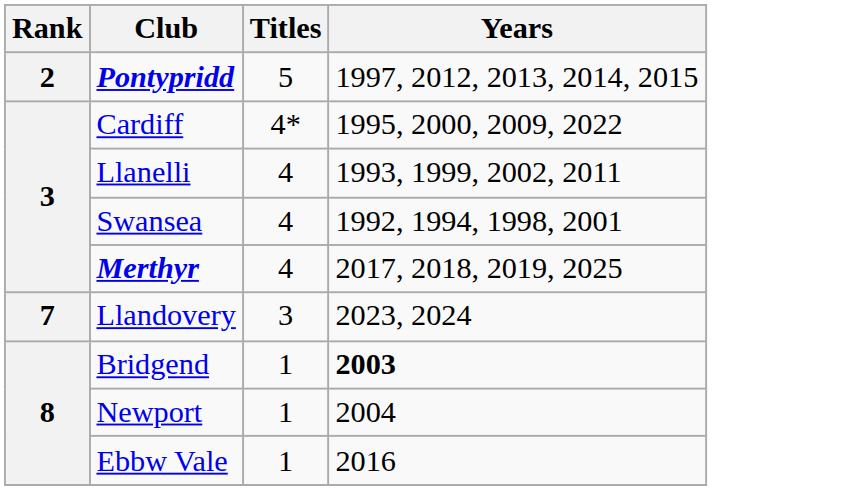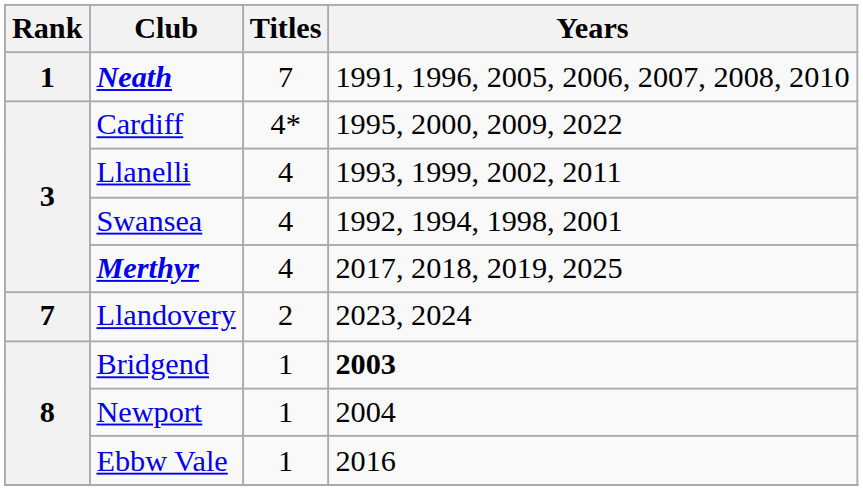+ row: 1 | Neath | 7 | 1991, 1996, 2005, 2006, 2007, 2008, 2010
- row: 2 | Pontypridd | 5 | 1997, 2012, 2013, 2014, 2015
Llandovery | Titles: 3 -> 2
